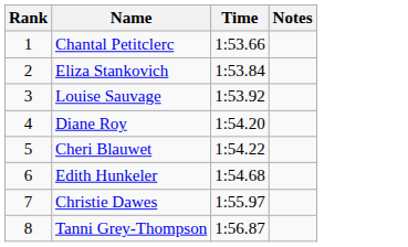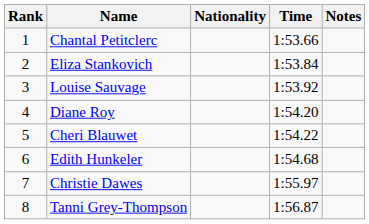+ column: Nationality
